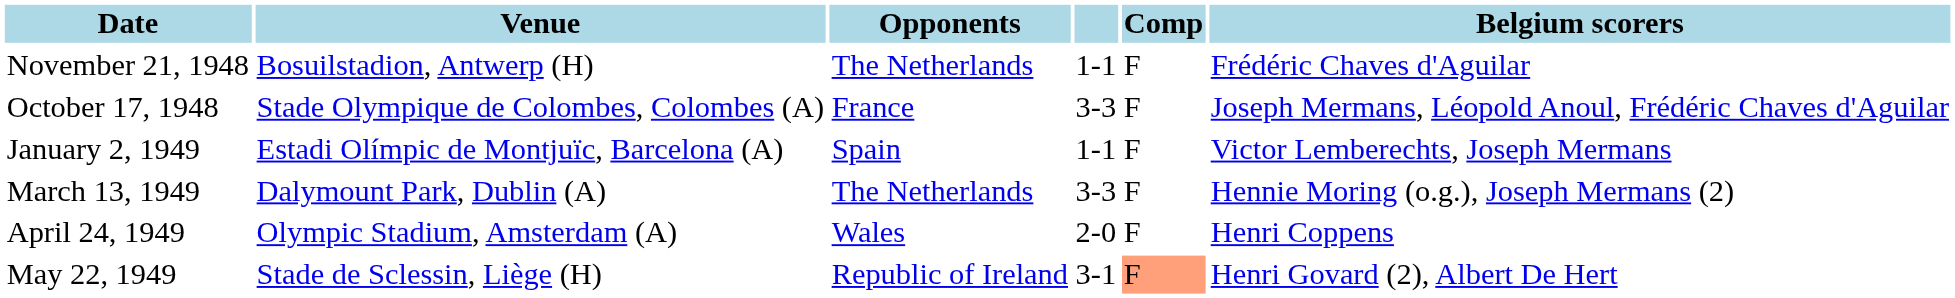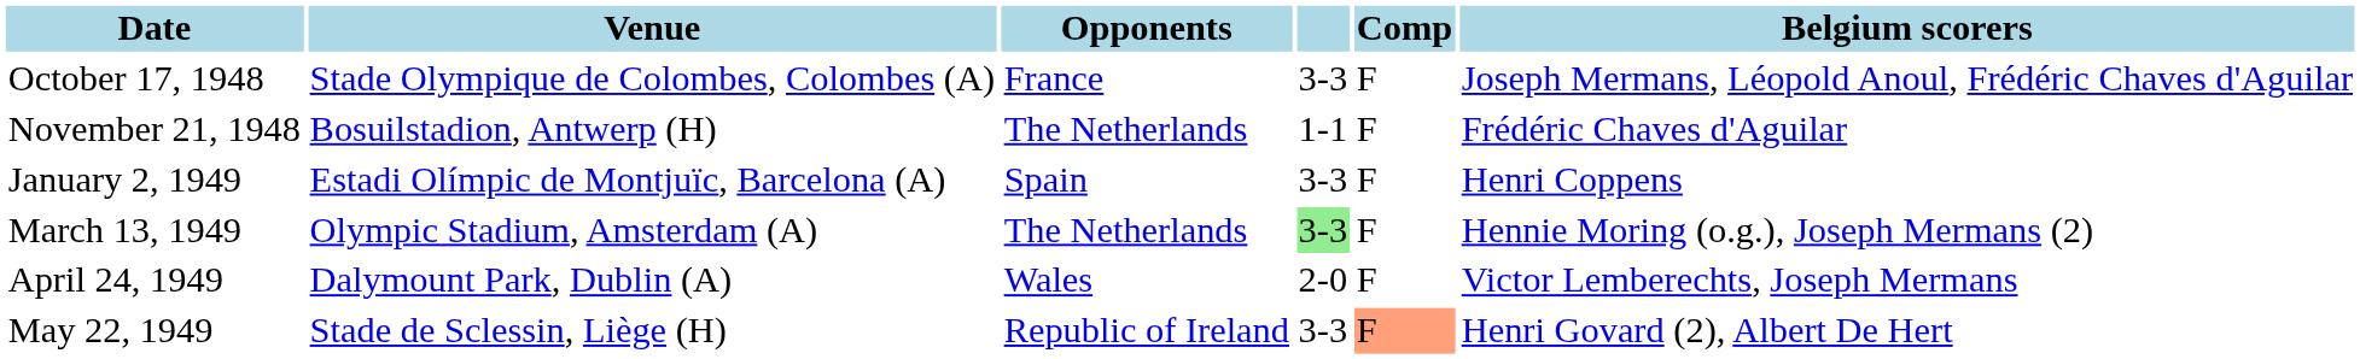rows swapped: October 17, 1948 <-> November 21, 1948
January 2, 1949 | column 4: 1-1 -> 3-3
January 2, 1949 | Belgium scorers: Victor Lemberechts, Joseph Mermans -> Henri Coppens
March 13, 1949 | Venue: Dalymount Park, Dublin (A) -> Olympic Stadium, Amsterdam (A)
March 13, 1949 | column 4: no background -> lightgreen background
April 24, 1949 | Venue: Olympic Stadium, Amsterdam (A) -> Dalymount Park, Dublin (A)
April 24, 1949 | Belgium scorers: Henri Coppens -> Victor Lemberechts, Joseph Mermans
May 22, 1949 | column 4: 3-1 -> 3-3
